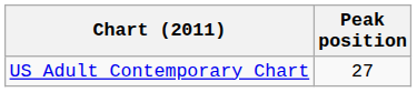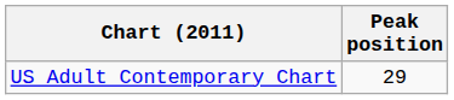US Adult Contemporary Chart | Peak position: 27 -> 29
